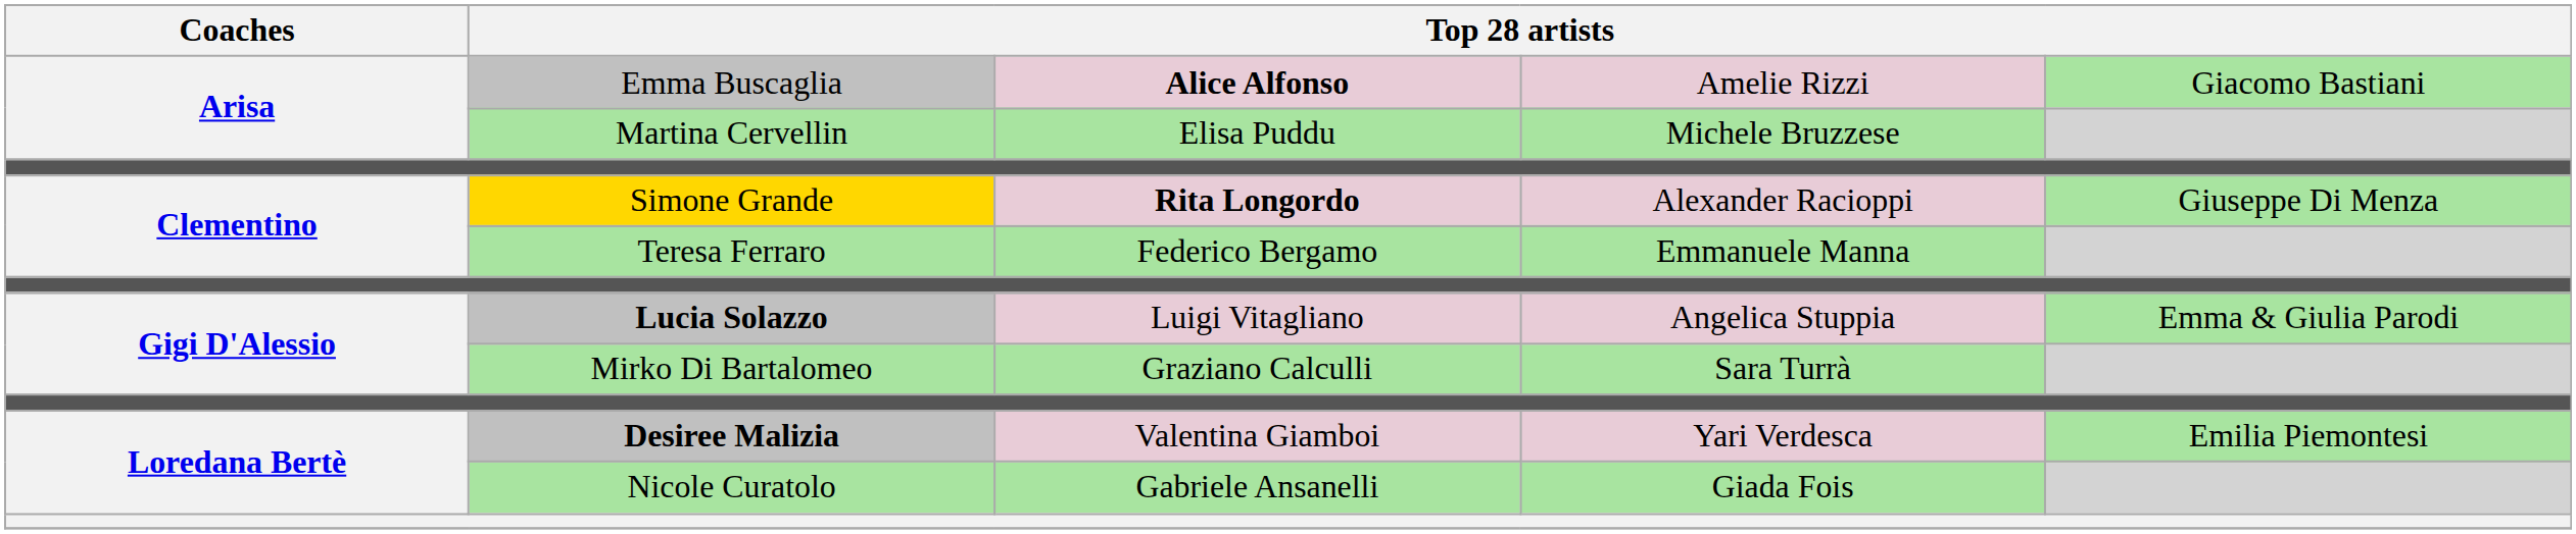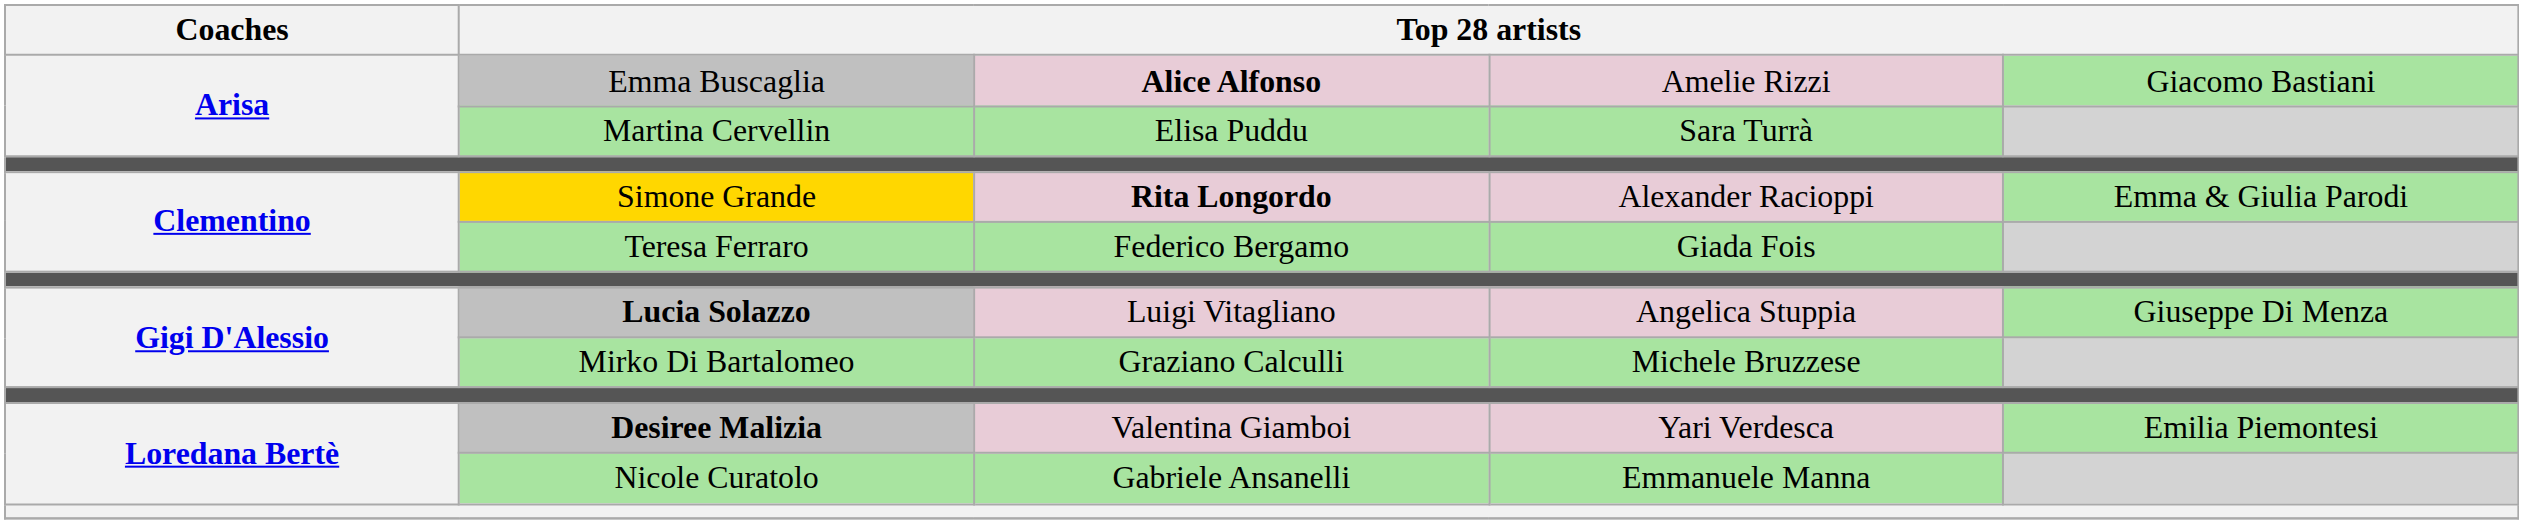Martina Cervellin | column 4: Michele Bruzzese -> Sara Turrà
Simone Grande | column 5: Giuseppe Di Menza -> Emma & Giulia Parodi
Teresa Ferraro | column 4: Emmanuele Manna -> Giada Fois
Lucia Solazzo | column 5: Emma & Giulia Parodi -> Giuseppe Di Menza
Mirko Di Bartalomeo | column 4: Sara Turrà -> Michele Bruzzese
Nicole Curatolo | column 4: Giada Fois -> Emmanuele Manna
